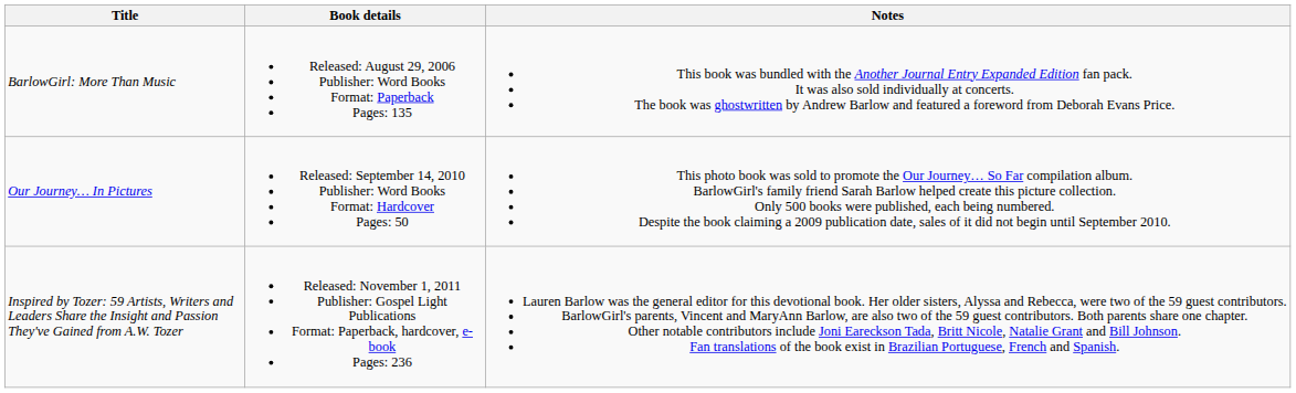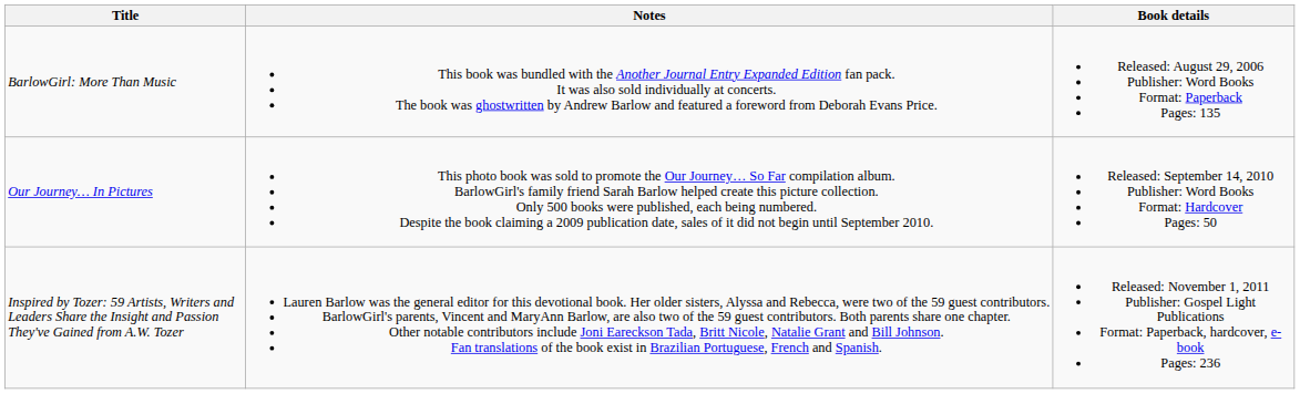columns swapped: Book details <-> Notes
